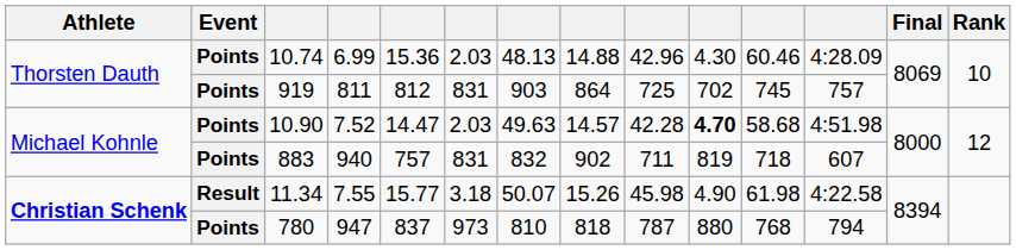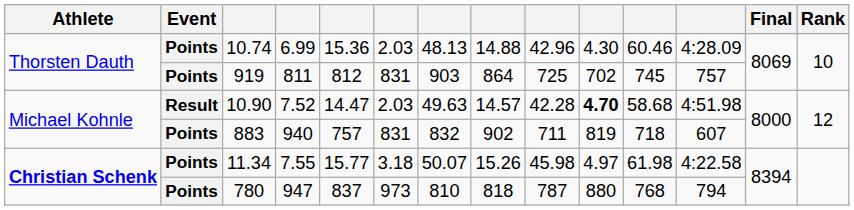10.90 | Event: Points -> Result
11.34 | Event: Result -> Points
11.34 | column 10: 4.90 -> 4.97
